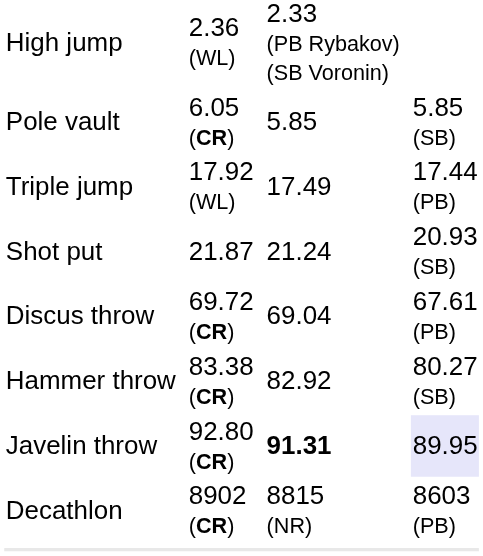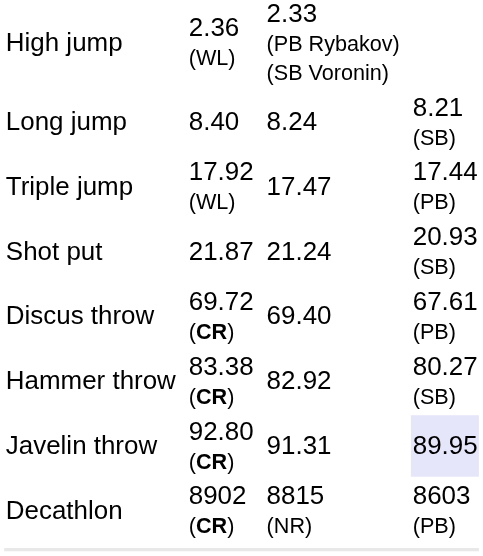- row: Pole vault | 6.05 (CR) | 5.85 | 5.85 (SB)
+ row: Long jump | 8.40 | 8.24 | 8.21 (SB)
Triple jump | column 5: 17.49 -> 17.47
Discus throw | column 5: 69.04 -> 69.40
Javelin throw | column 5: bold -> normal
